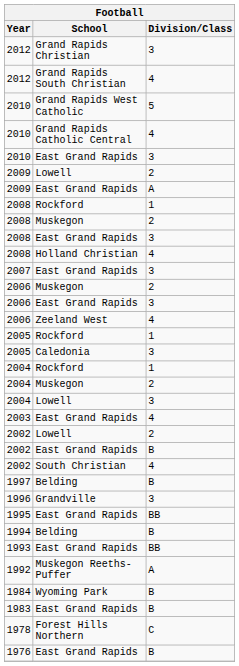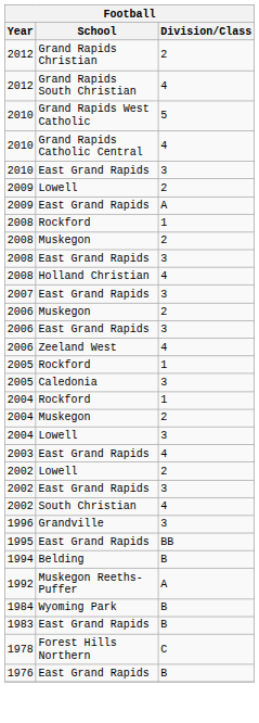2012 / Grand Rapids Christian | Division/Class: 3 -> 2
2002 / East Grand Rapids | Division/Class: B -> 3
- row: 1997 | Belding | B
- row: 1993 | East Grand Rapids | BB
